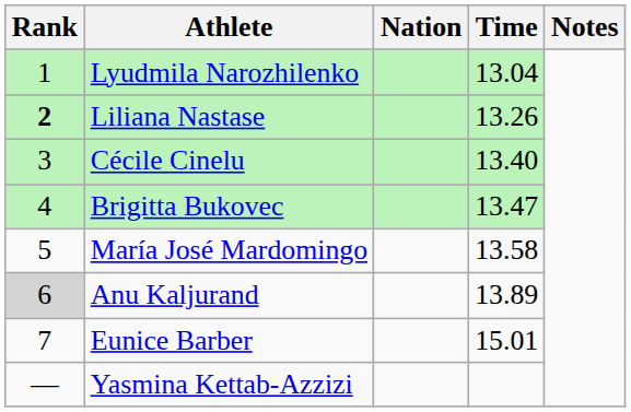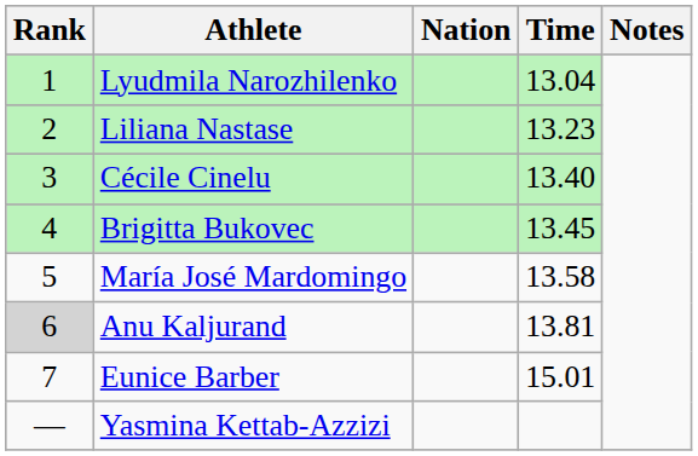Liliana Nastase | Rank: bold -> normal
Liliana Nastase | Time: 13.26 -> 13.23
Brigitta Bukovec | Time: 13.47 -> 13.45
Anu Kaljurand | Time: 13.89 -> 13.81
